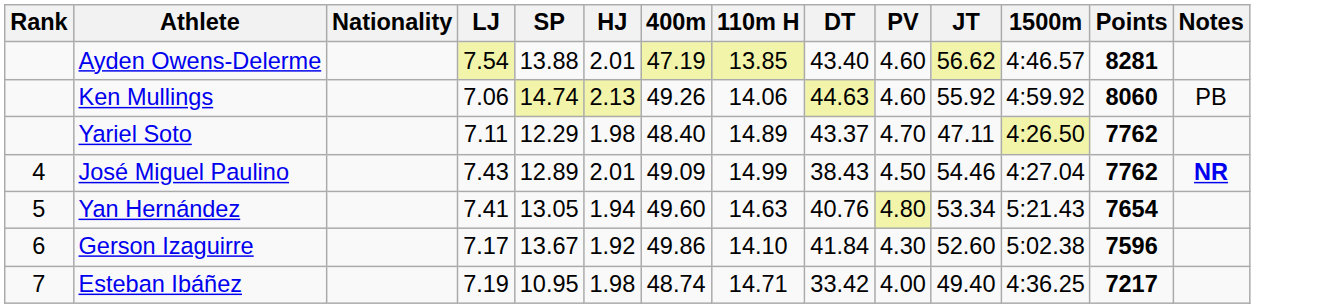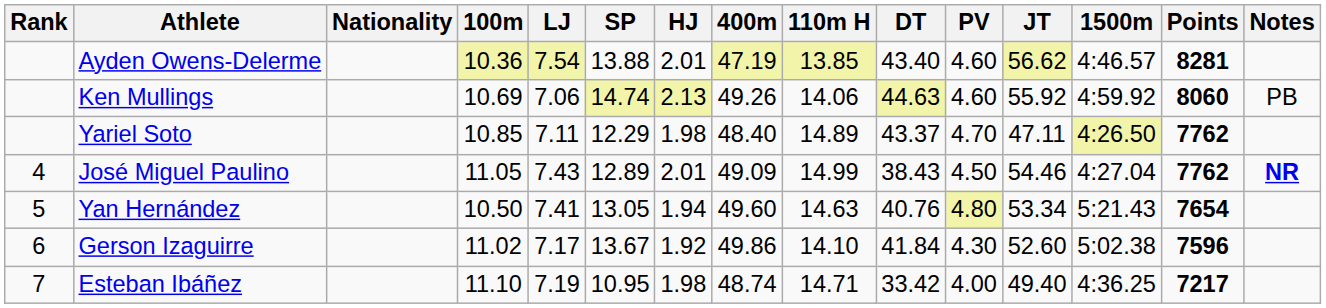+ column: 100m | 10.36 | 10.69 | 10.85 | 11.05 | 10.50 | 11.02 | 11.10
